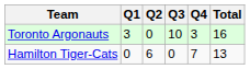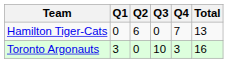rows swapped: Toronto Argonauts <-> Hamilton Tiger-Cats
